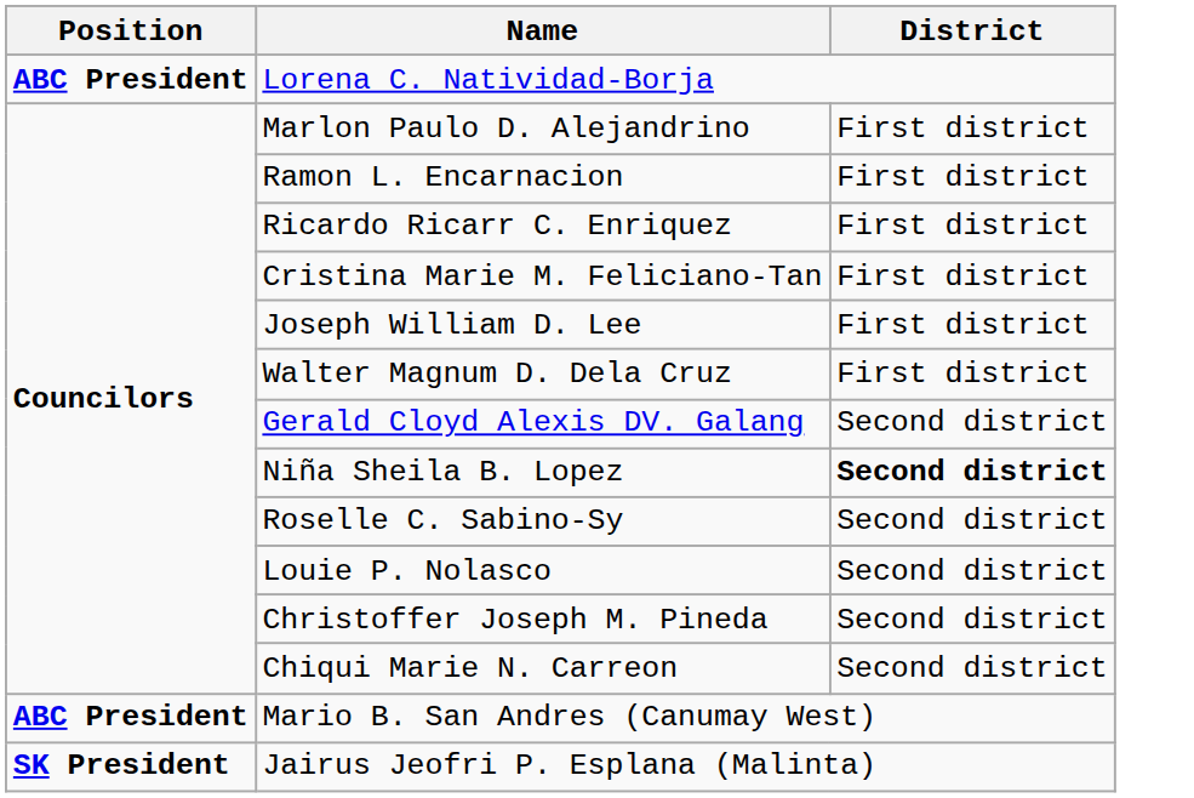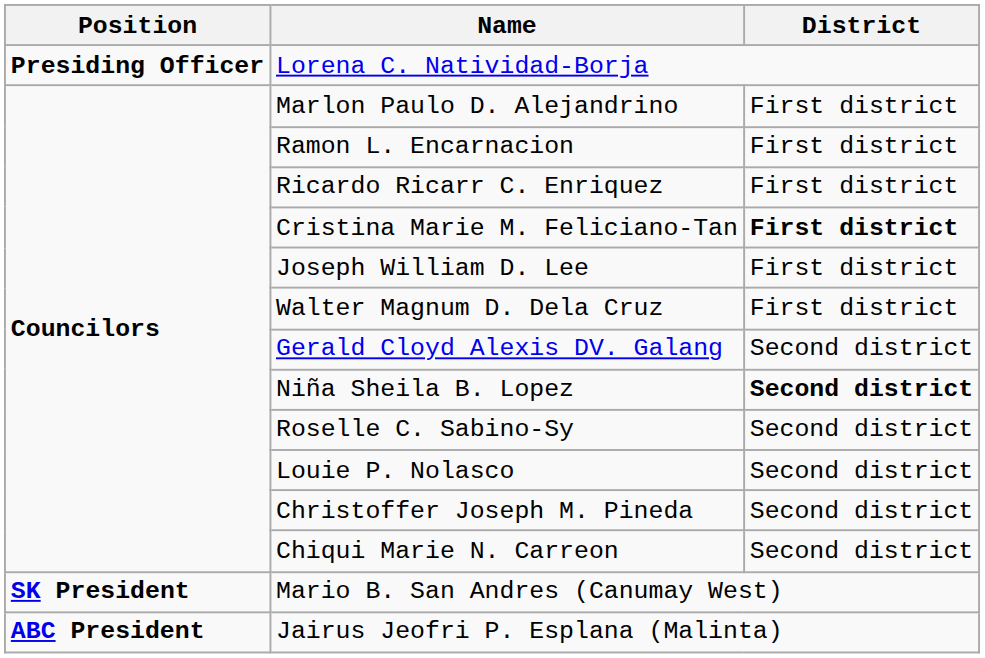Lorena C. Natividad-Borja | Position: ABC President -> Presiding Officer
Cristina Marie M. Feliciano-Tan | District: normal -> bold
Mario B. San Andres (Canumay West) | Position: ABC President -> SK President
Jairus Jeofri P. Esplana (Malinta) | Position: SK President -> ABC President
